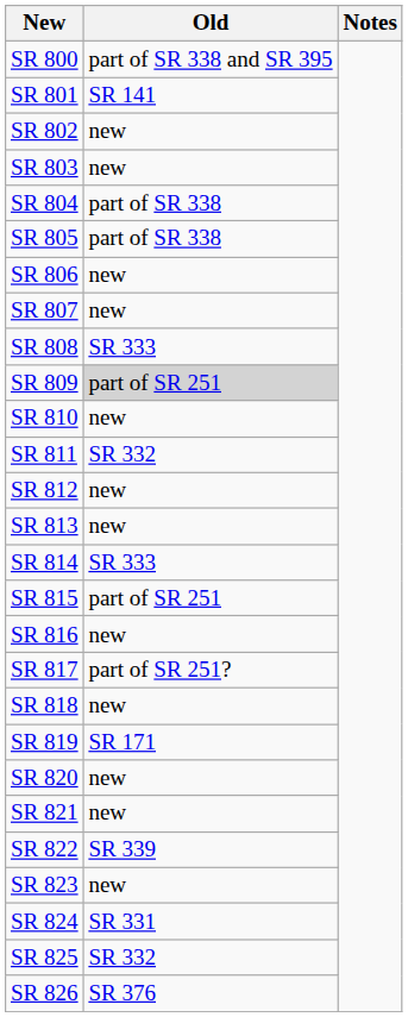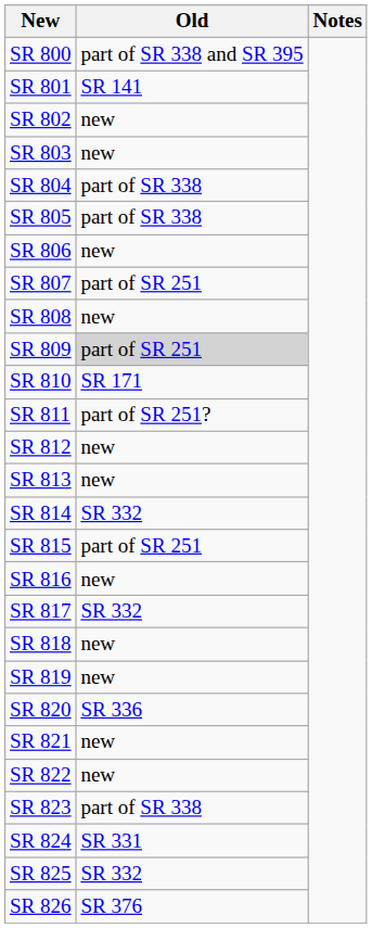SR 807 | Old: new -> part of SR 251
SR 808 | Old: SR 333 -> new
SR 810 | Old: new -> SR 171
SR 811 | Old: SR 332 -> part of SR 251?
SR 814 | Old: SR 333 -> SR 332
SR 817 | Old: part of SR 251? -> SR 332
SR 819 | Old: SR 171 -> new
SR 820 | Old: new -> SR 336
SR 822 | Old: SR 339 -> new
SR 823 | Old: new -> part of SR 338
